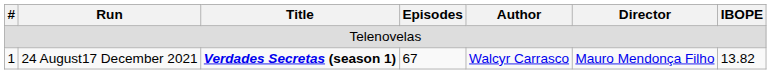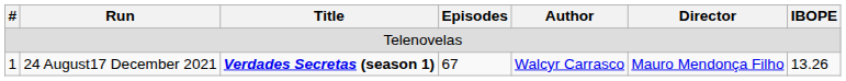1 | IBOPE: 13.82 -> 13.26
